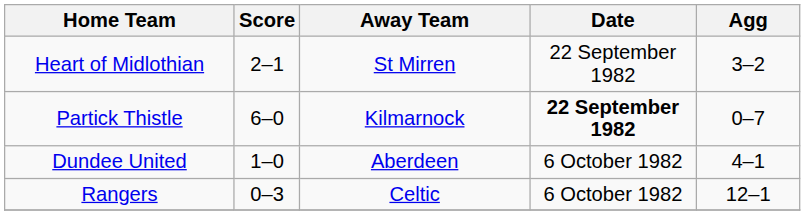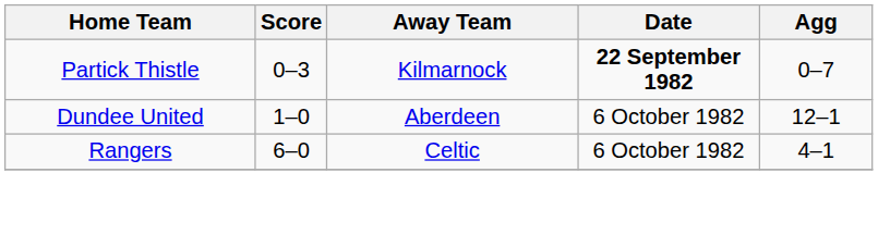- row: Heart of Midlothian | 2–1 | St Mirren | 22 September 1982 | 3–2
Partick Thistle | Score: 6–0 -> 0–3
Dundee United | Agg: 4–1 -> 12–1
Rangers | Score: 0–3 -> 6–0
Rangers | Agg: 12–1 -> 4–1
